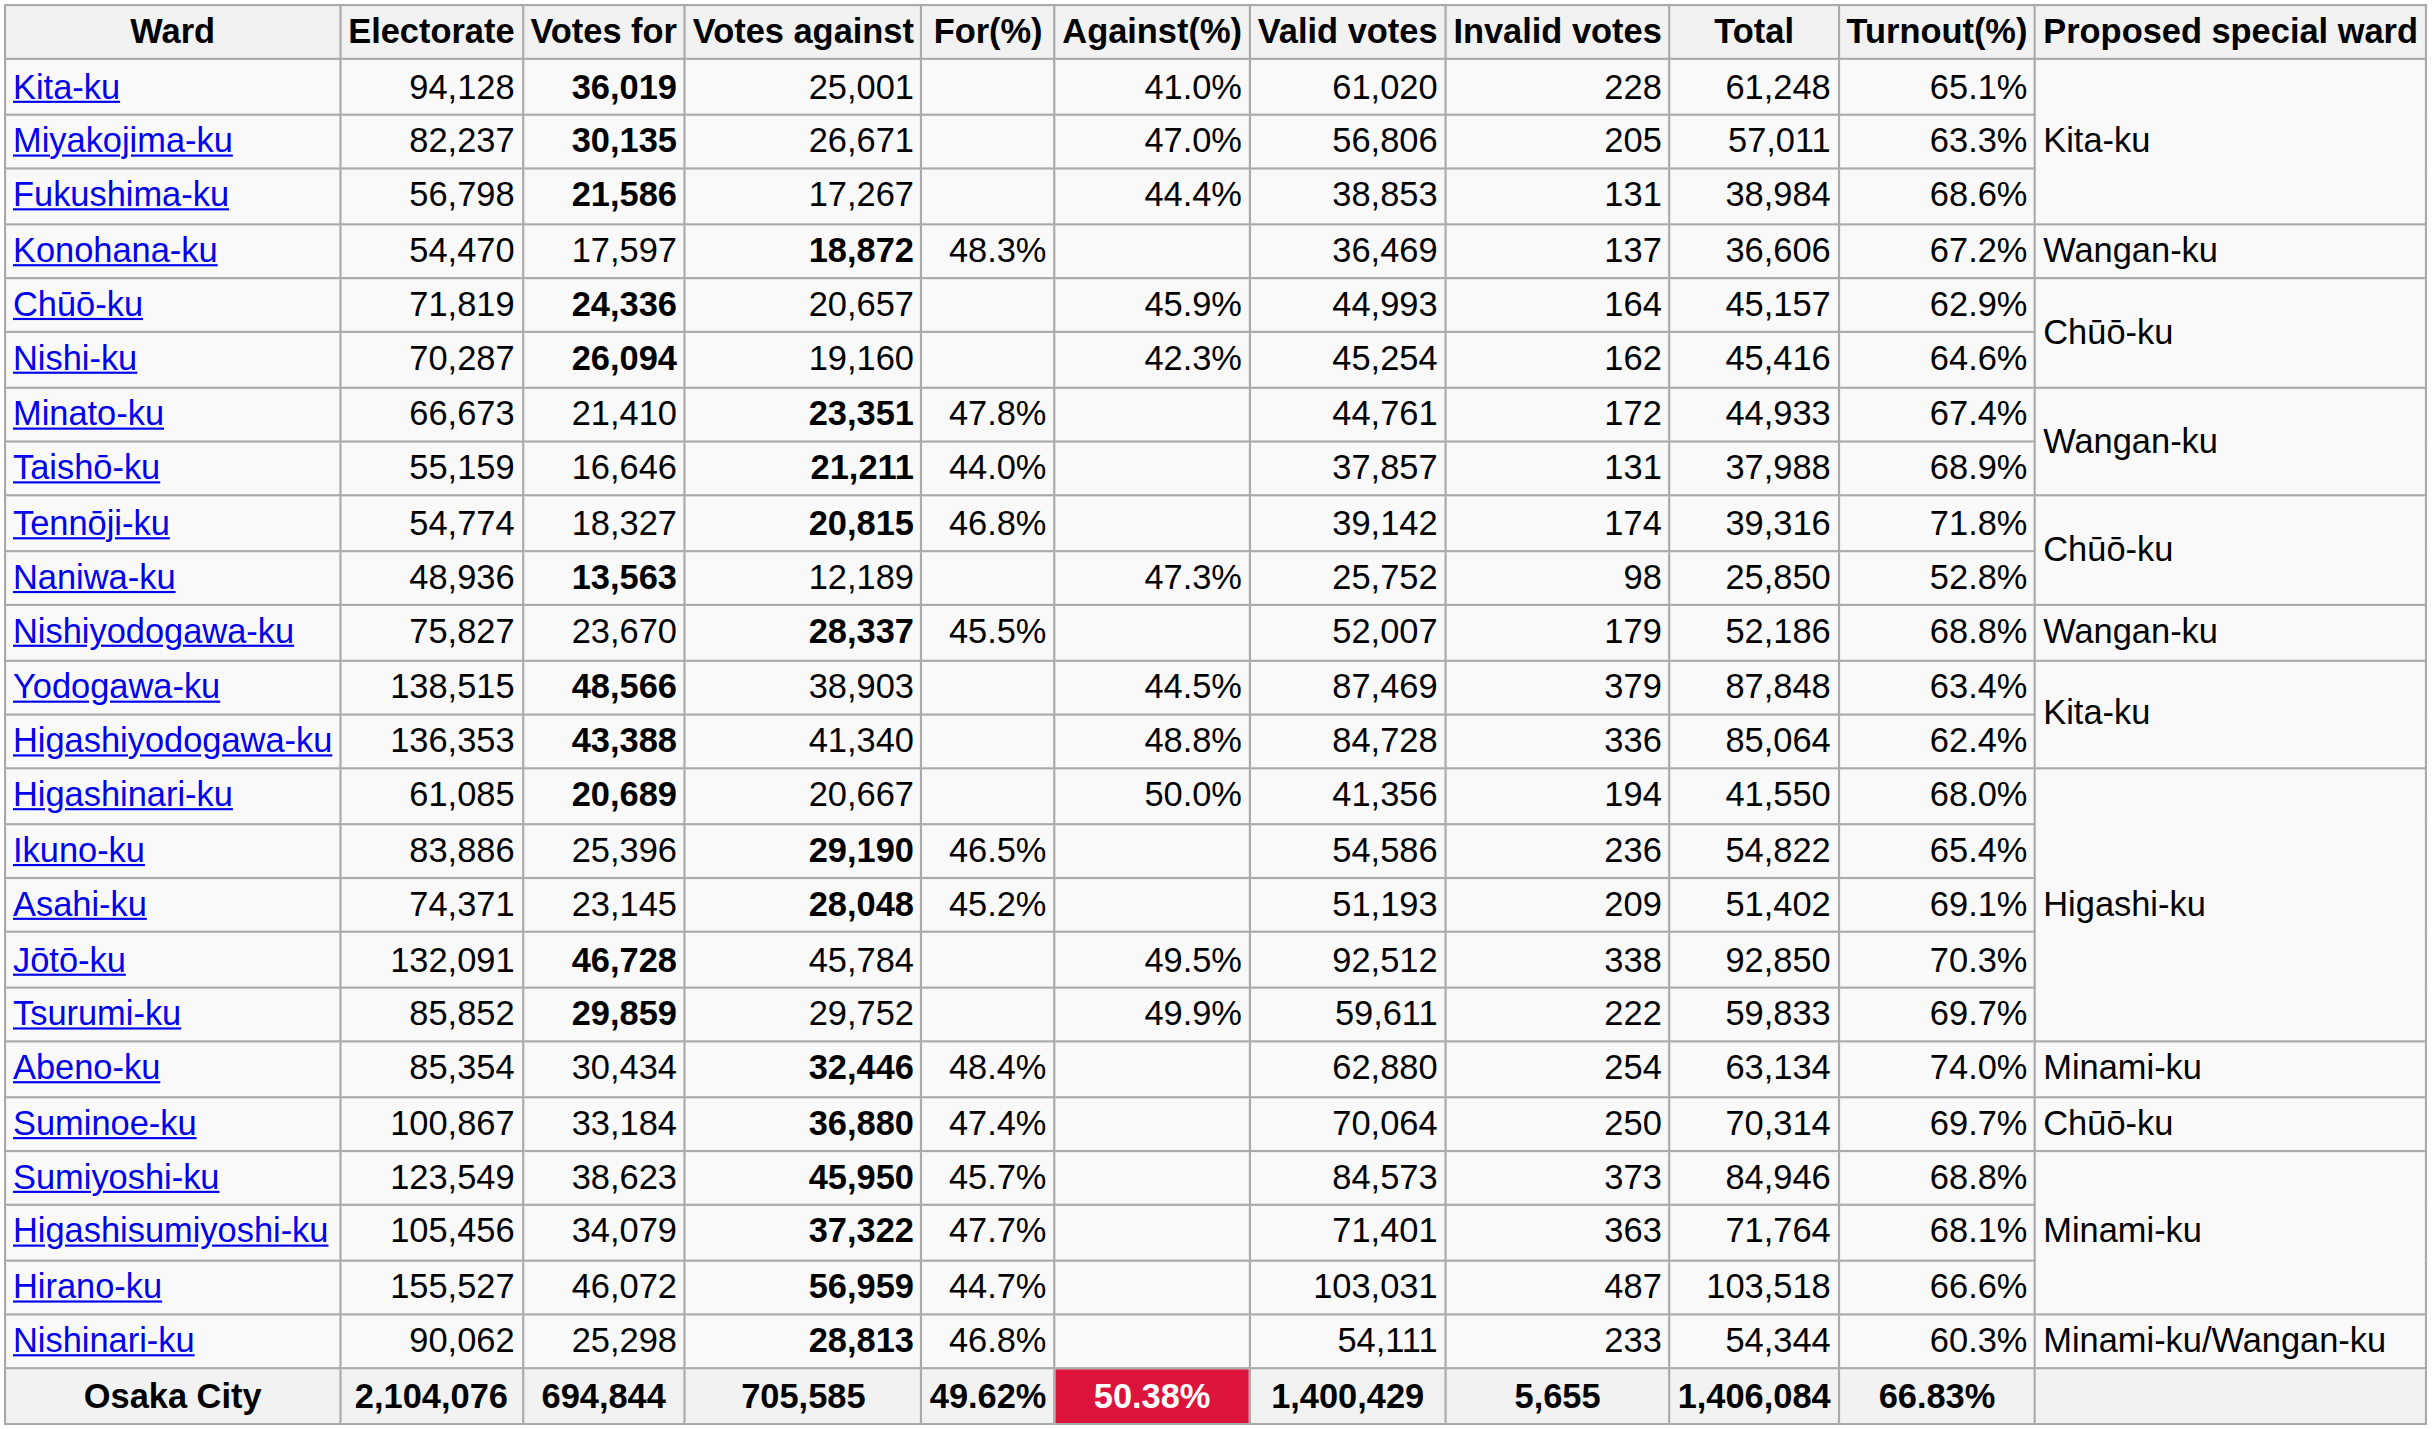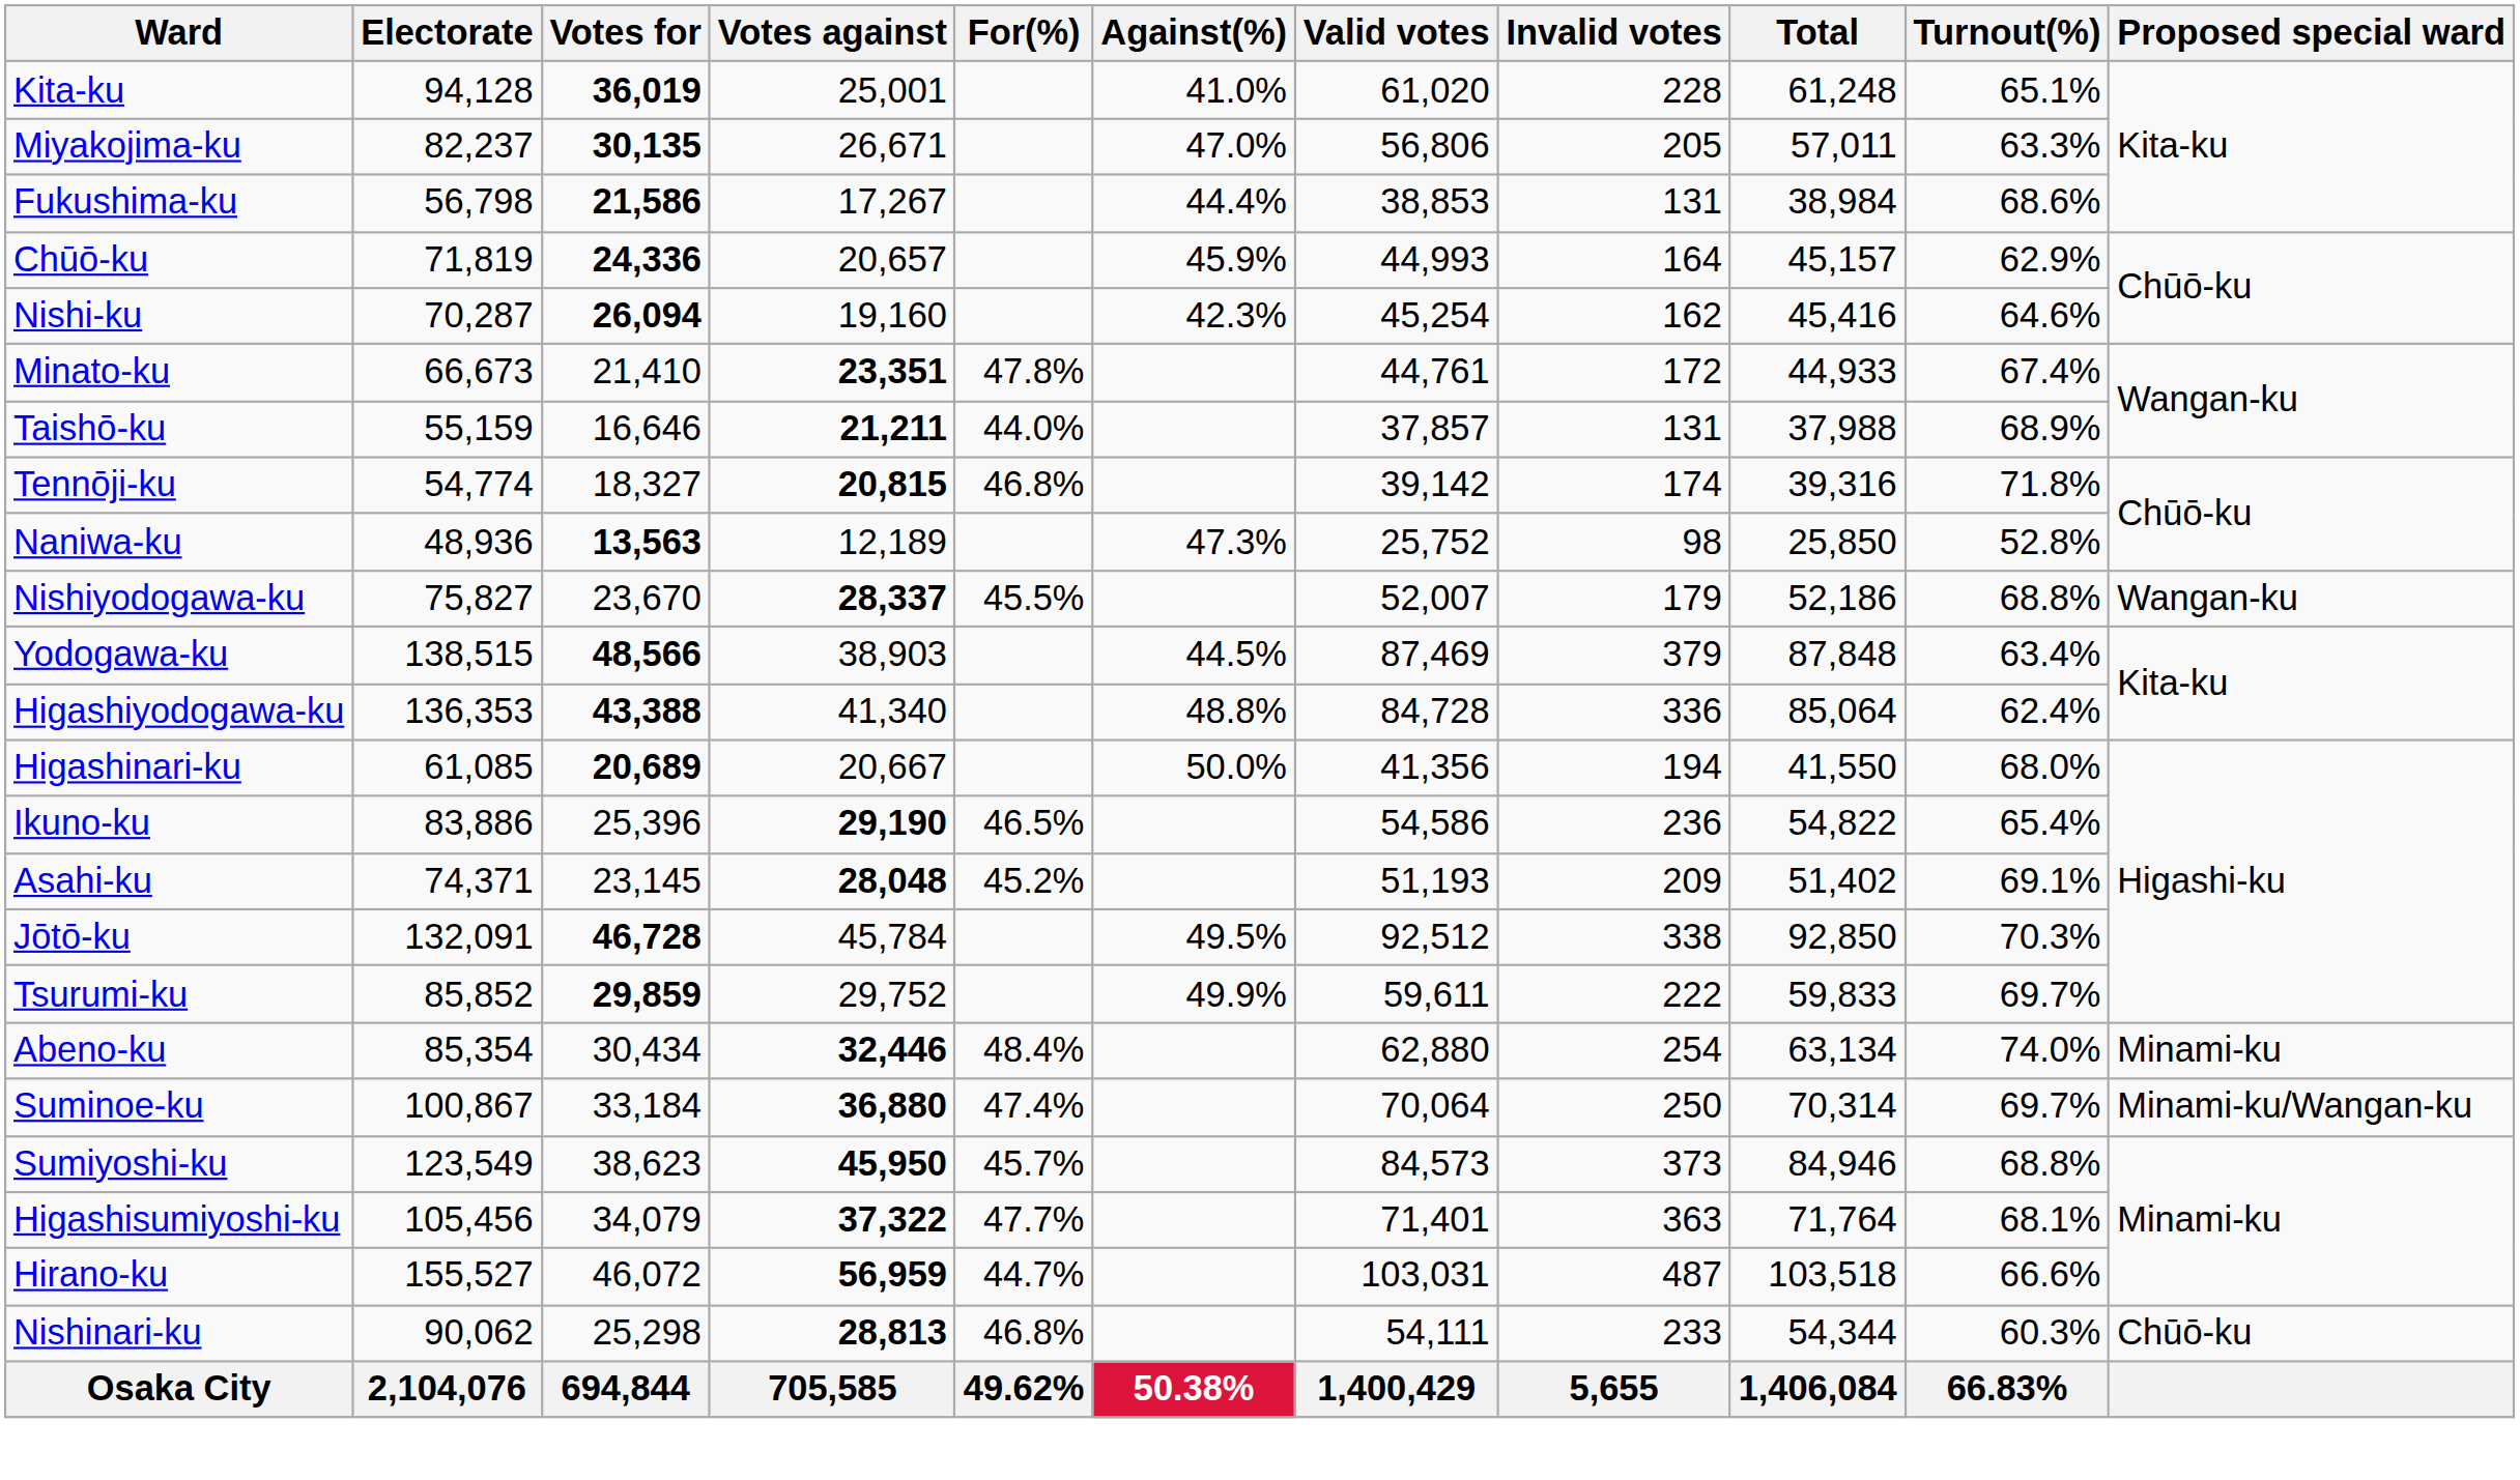- row: Konohana-ku | 54,470 | 17,597 | 18,872 | 48.3% | 36,469 | 137 | 36,606 | 67.2% | Wangan-ku
Suminoe-ku | Proposed special ward: Chūō-ku -> Minami-ku/Wangan-ku
Nishinari-ku | Proposed special ward: Minami-ku/Wangan-ku -> Chūō-ku
